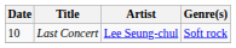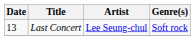Last Concert | Date: 10 -> 13
